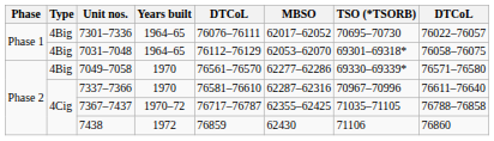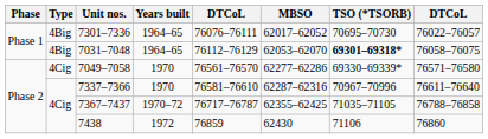7031–7048 | TSO (*TSORB): normal -> bold
7049–7058 | Type: 4Big -> 4Cig
